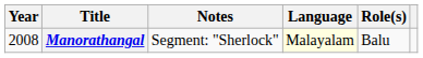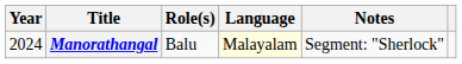columns swapped: Role(s) <-> Notes
Manorathangal | Year: 2008 -> 2024
